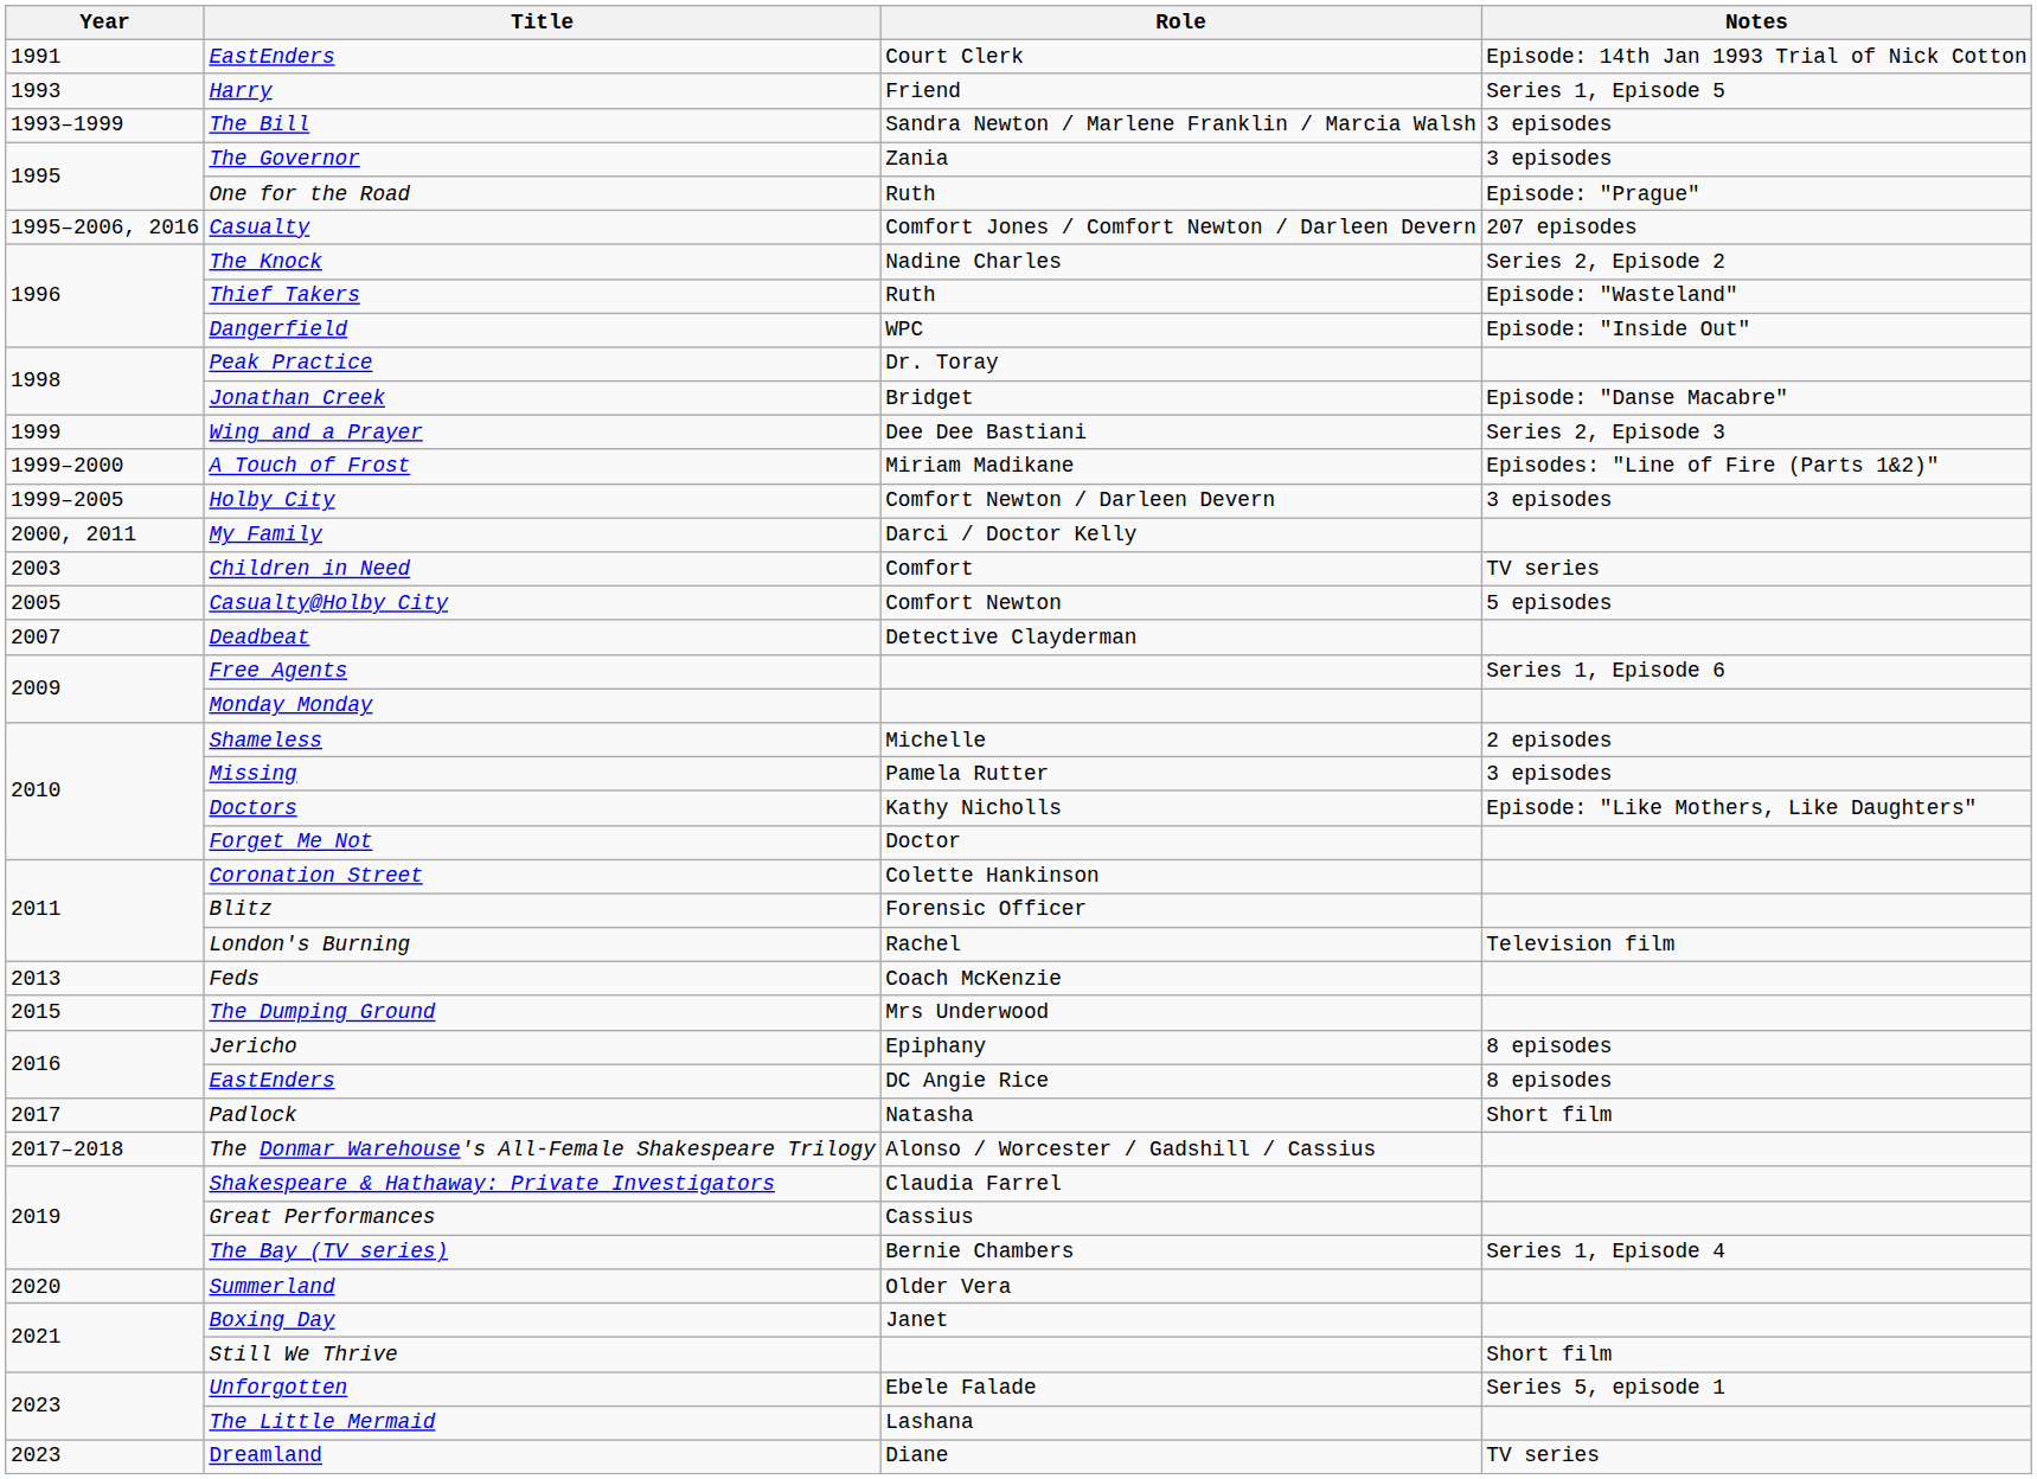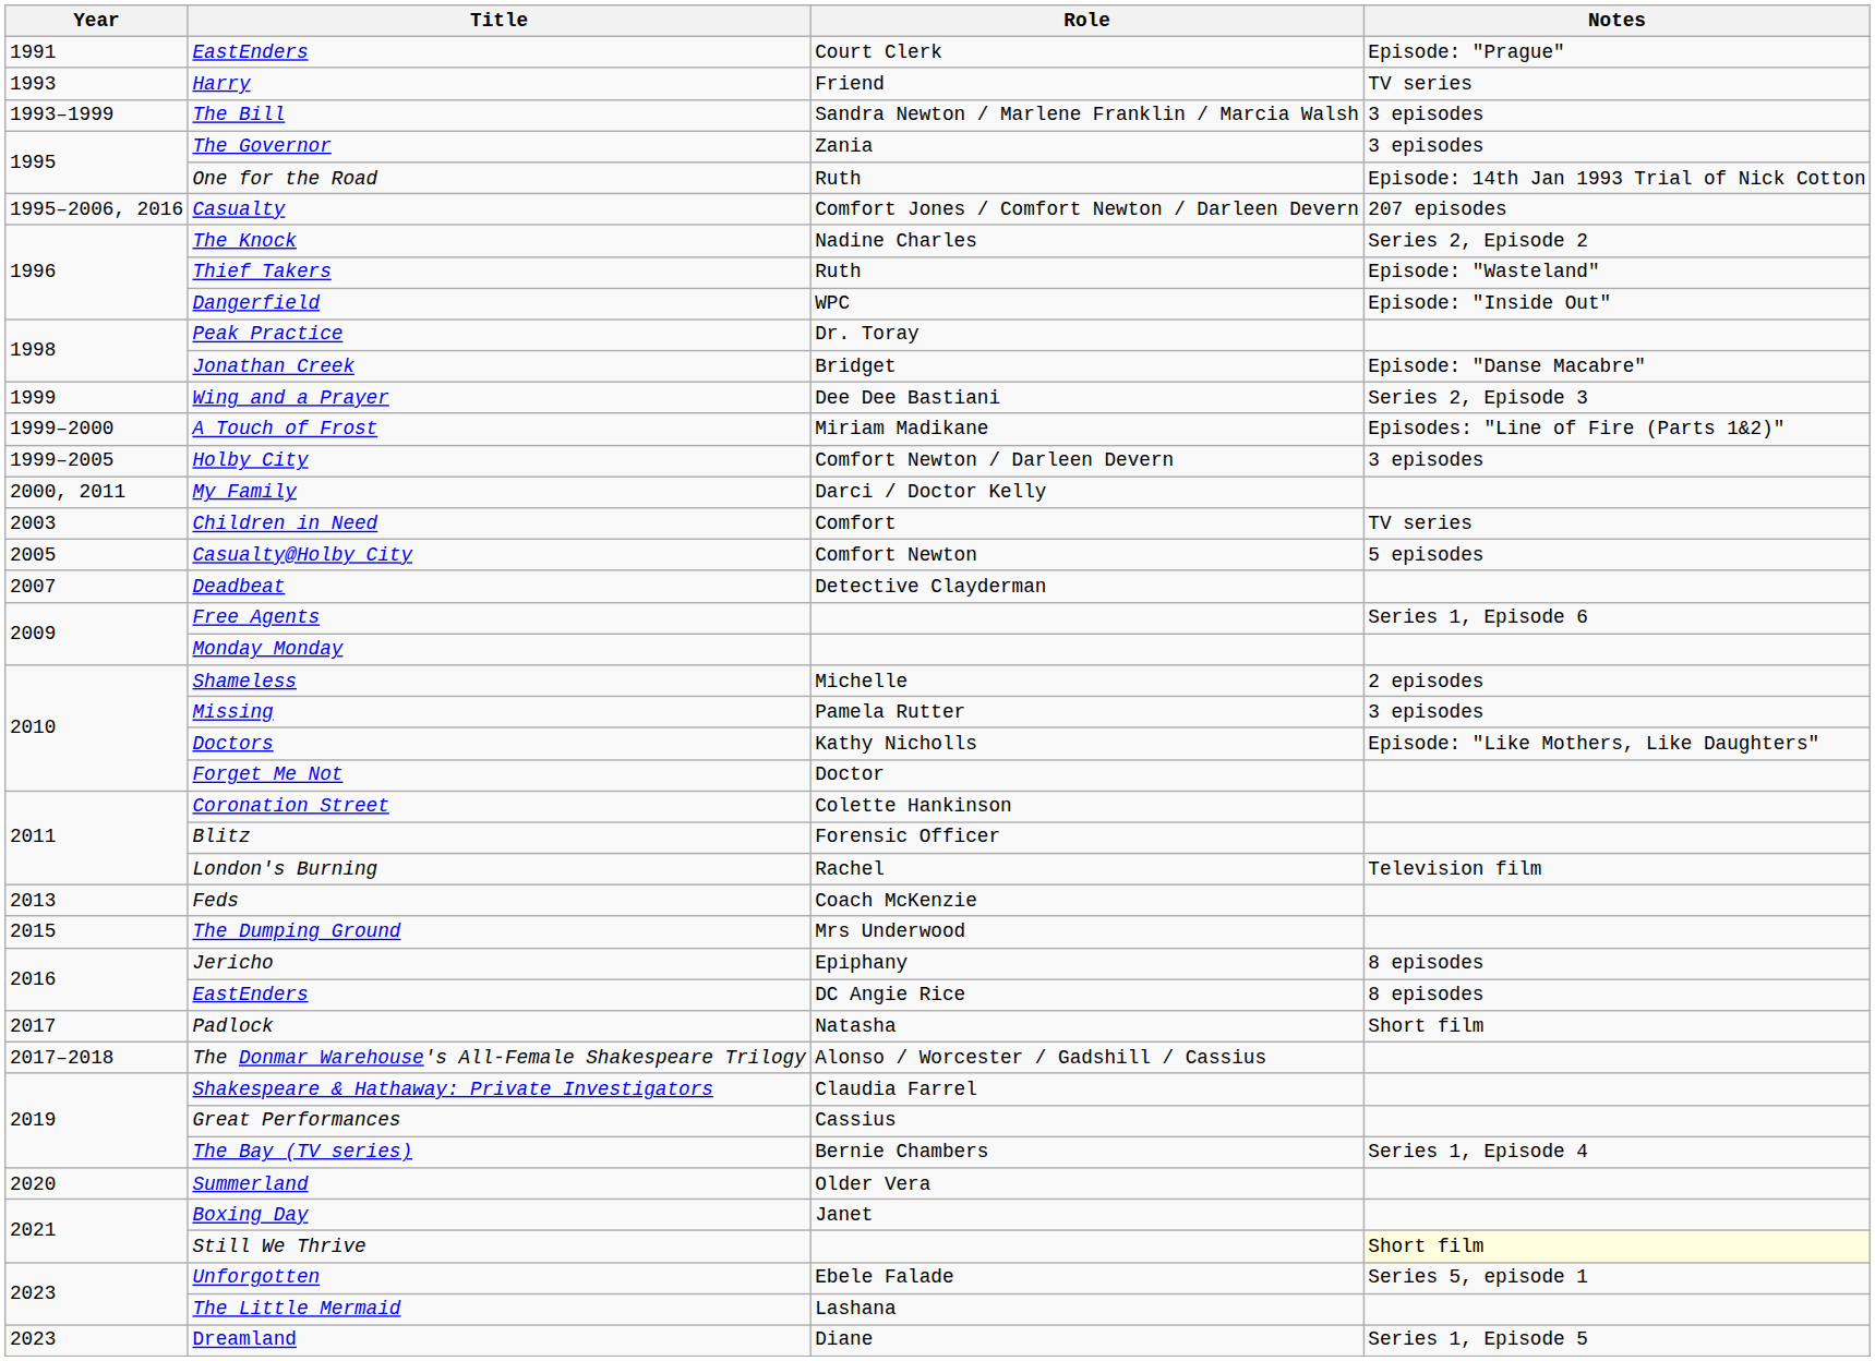EastEnders / Court Clerk | Notes: Episode: 14th Jan 1993 Trial of Nick Cotton -> Episode: "Prague"
Harry | Notes: Series 1, Episode 5 -> TV series
One for the Road | Notes: Episode: "Prague" -> Episode: 14th Jan 1993 Trial of Nick Cotton
Still We Thrive | Notes: no background -> lightyellow background
Dreamland | Notes: TV series -> Series 1, Episode 5
